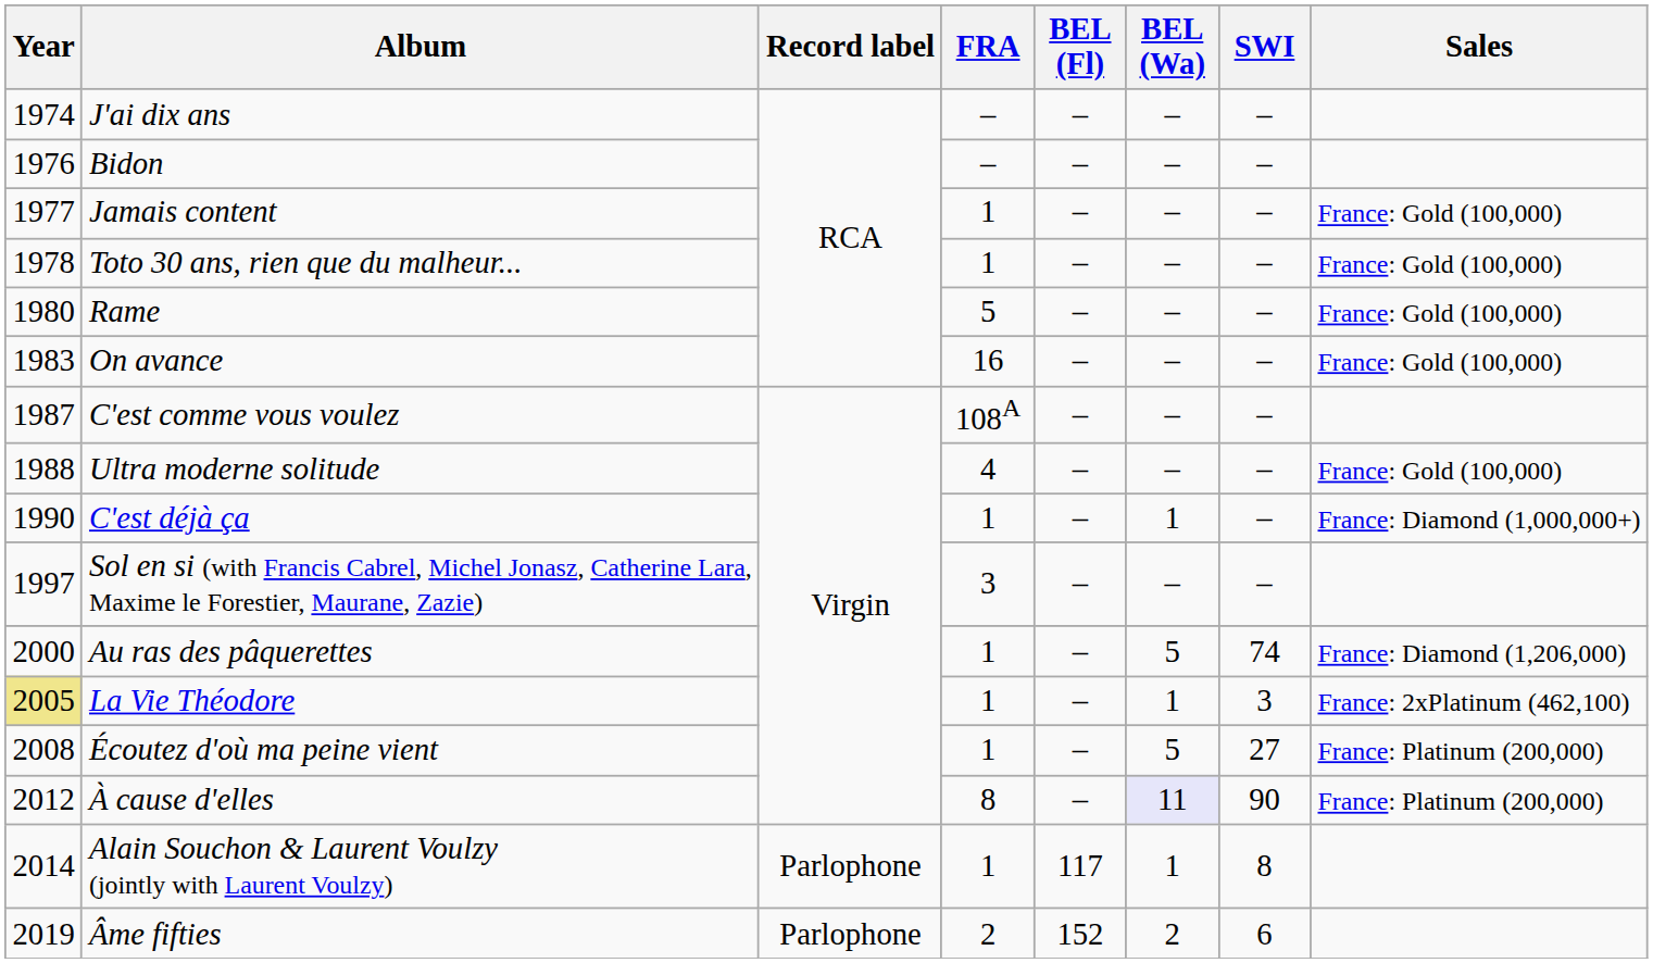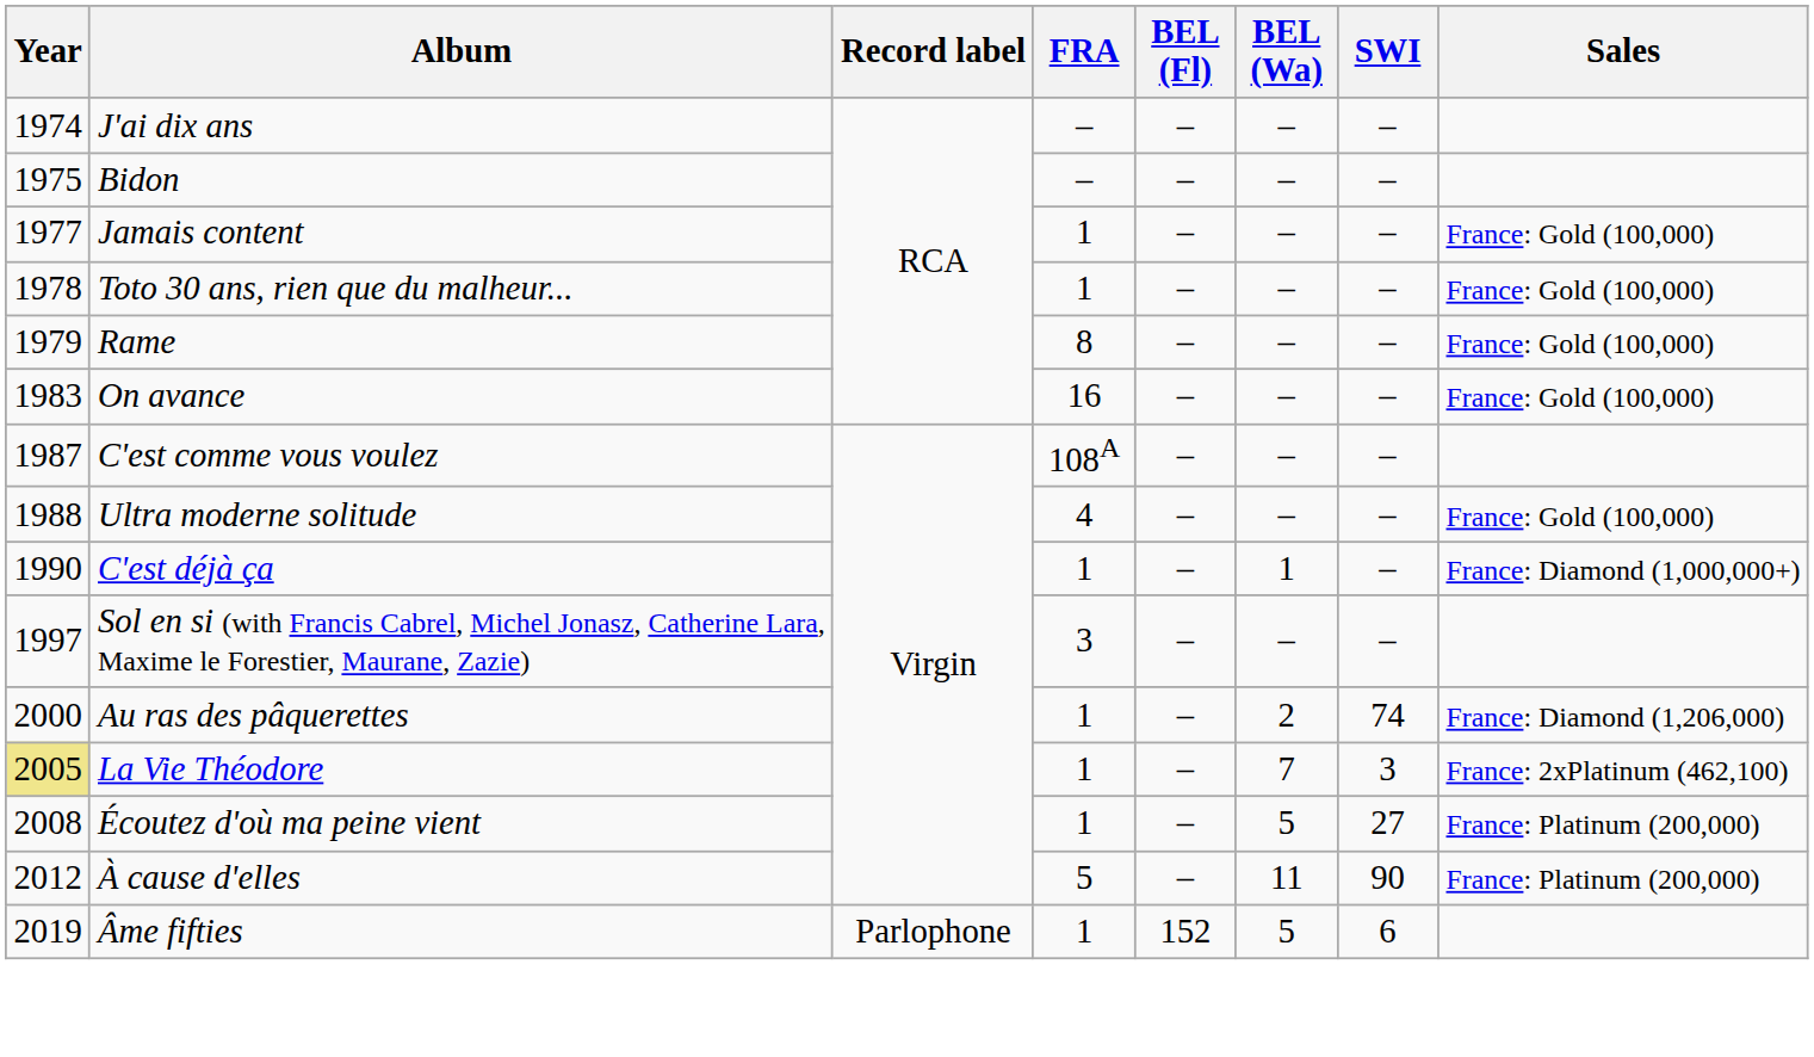Bidon | Year: 1976 -> 1975
Rame | Year: 1980 -> 1979
Rame | FRA: 5 -> 8
Au ras des pâquerettes | BEL (Wa): 5 -> 2
La Vie Théodore | BEL (Wa): 1 -> 7
À cause d'elles | FRA: 8 -> 5
À cause d'elles | BEL (Wa): lavender background -> no background
- row: 2014 | Alain Souchon & Laurent Voulzy (jointly with Laurent Voulzy) | Parlophone | 1 | 117 | 1 | 8
Âme fifties | FRA: 2 -> 1
Âme fifties | BEL (Wa): 2 -> 5
